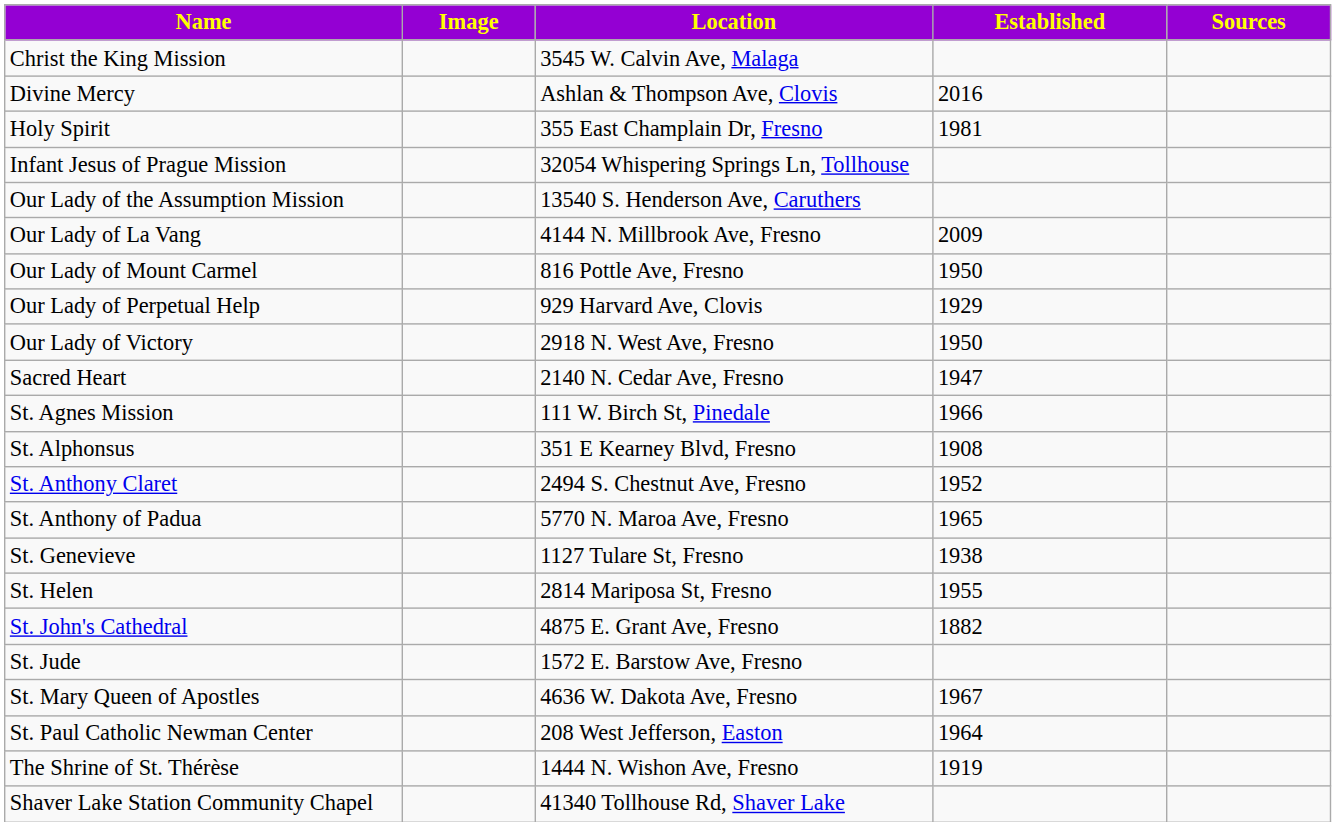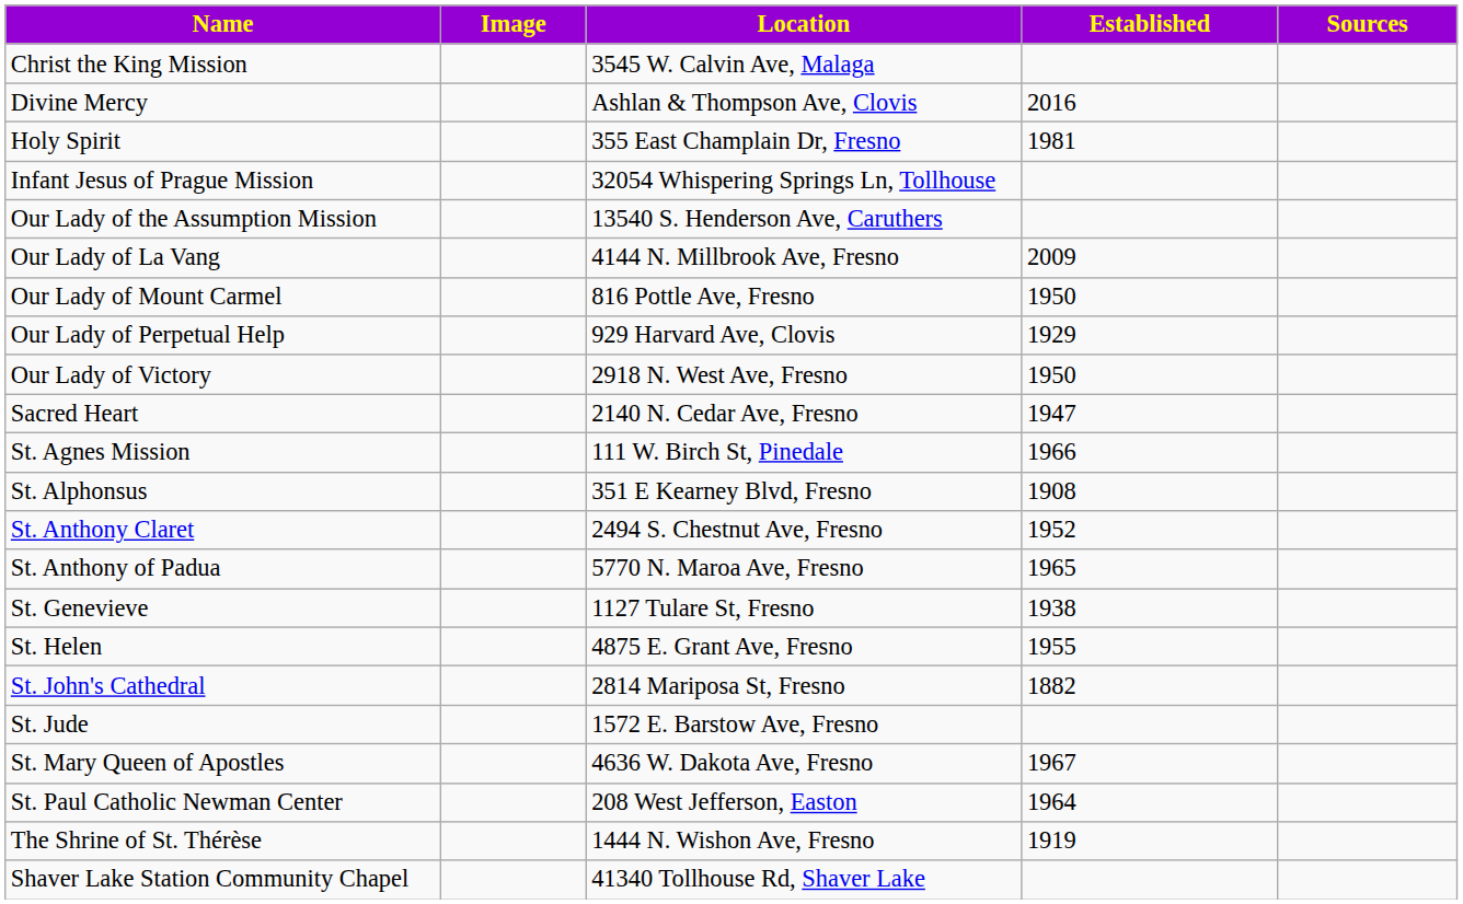St. Helen | Location: 2814 Mariposa St, Fresno -> 4875 E. Grant Ave, Fresno
St. John's Cathedral | Location: 4875 E. Grant Ave, Fresno -> 2814 Mariposa St, Fresno
